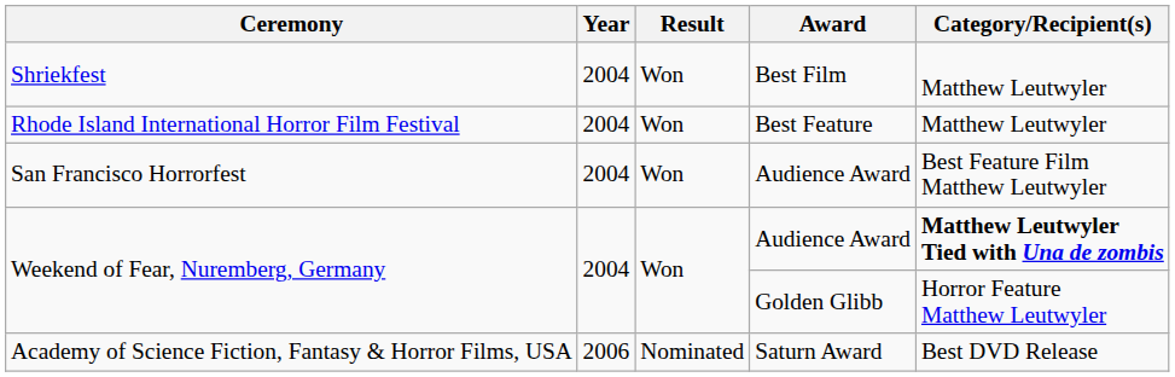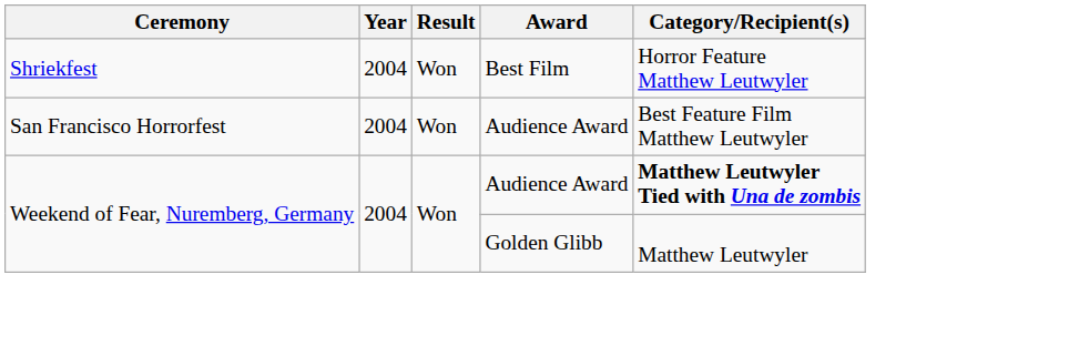Shriekfest | Category/Recipient(s): Matthew Leutwyler -> Horror Feature Matthew Leutwyler
- row: Rhode Island International Horror Film Festival | 2004 | Won | Best Feature | Matthew Leutwyler
Weekend of Fear, Nuremberg, Germany / Golden Glibb | Category/Recipient(s): Horror Feature Matthew Leutwyler -> Matthew Leutwyler
- row: Academy of Science Fiction, Fantasy & Horror Films, USA | 2006 | Nominated | Saturn Award | Best DVD Release
